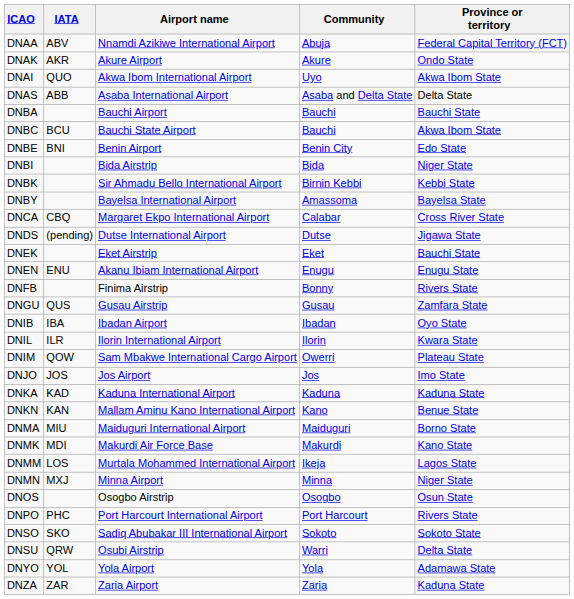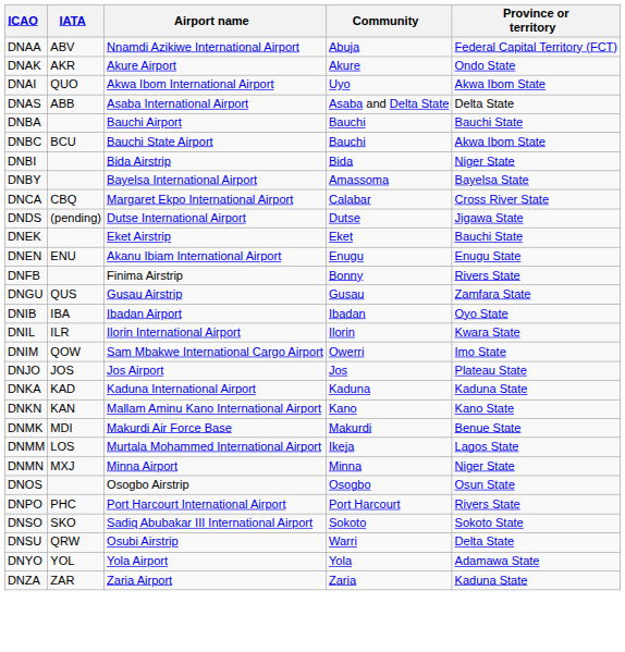- row: DNBE | BNI | Benin Airport | Benin City | Edo State
- row: DNBK | Sir Ahmadu Bello International Airport | Birnin Kebbi | Kebbi State
DNIM | Province or territory: Plateau State -> Imo State
DNJO | Province or territory: Imo State -> Plateau State
DNKN | Province or territory: Benue State -> Kano State
- row: DNMA | MIU | Maiduguri International Airport | Maiduguri | Borno State
DNMK | Province or territory: Kano State -> Benue State
